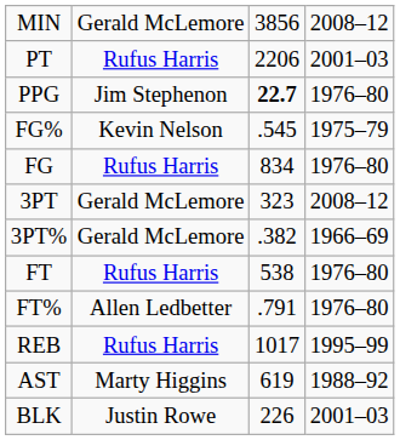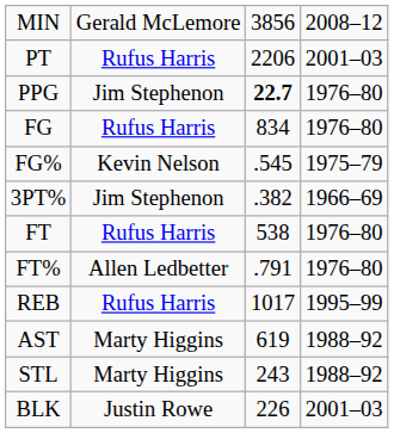rows swapped: FG <-> FG%
- row: 3PT | Gerald McLemore | 323 | 2008–12
3PT% | column 2: Gerald McLemore -> Jim Stephenon
+ row: STL | Marty Higgins | 243 | 1988–92
